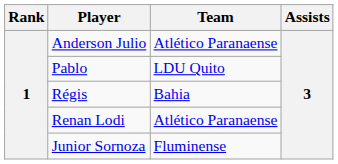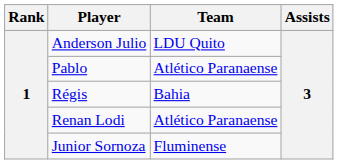Anderson Julio | Team: Atlético Paranaense -> LDU Quito
Pablo | Team: LDU Quito -> Atlético Paranaense
